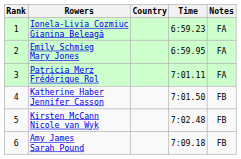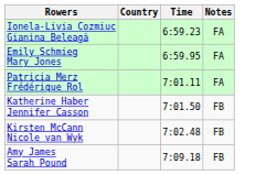- column: Rank | 1 | 2 | 3 | 4 | 5 | 6
